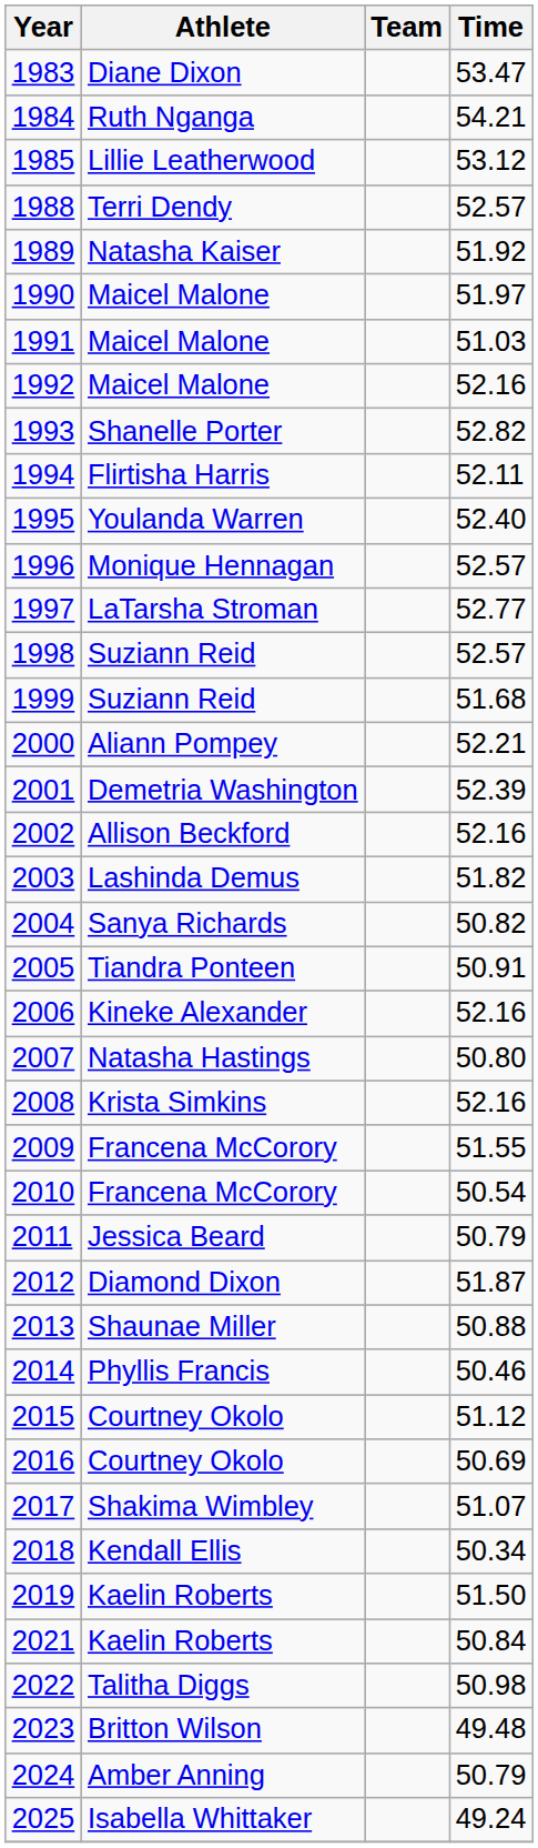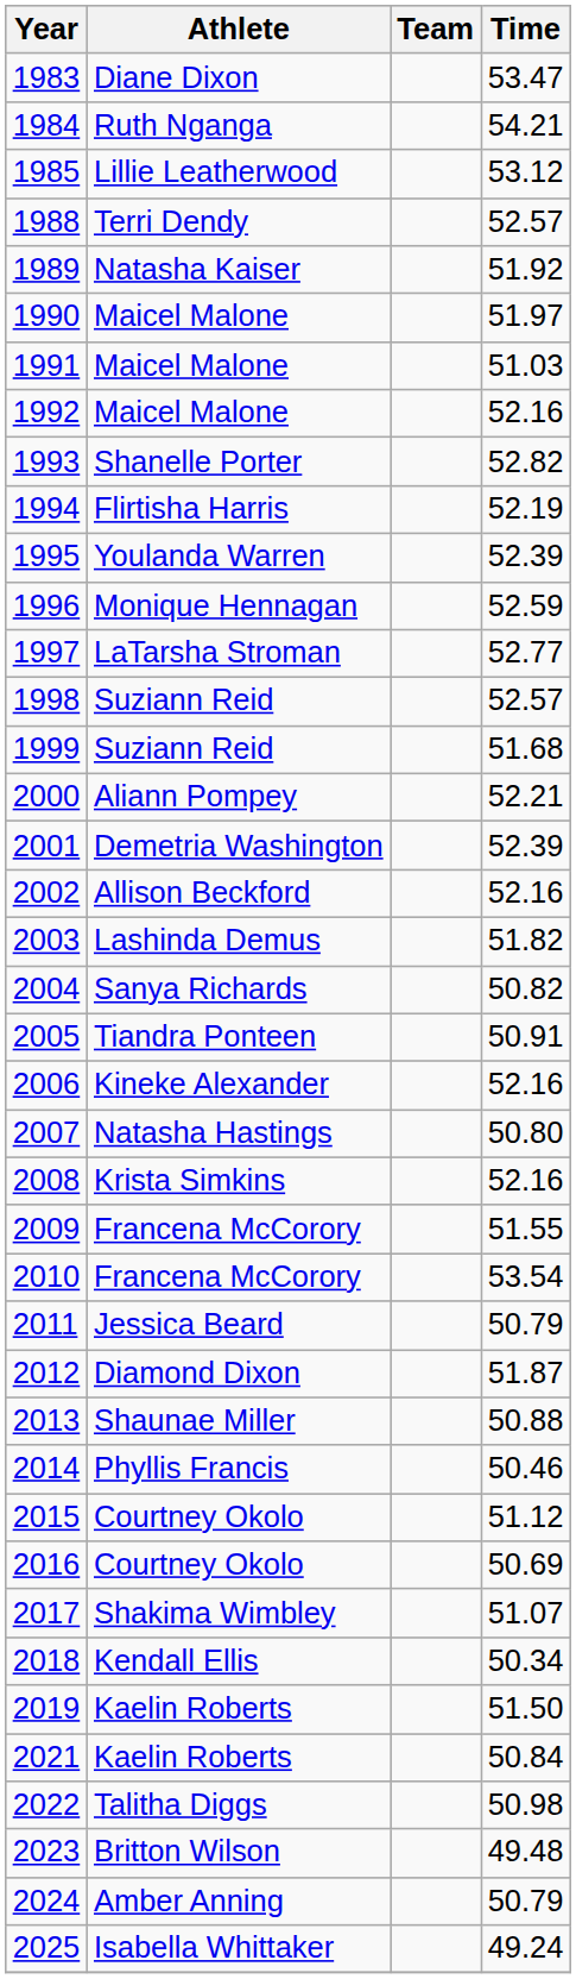1994 | Time: 52.11 -> 52.19
1995 | Time: 52.40 -> 52.39
1996 | Time: 52.57 -> 52.59
2010 | Time: 50.54 -> 53.54
